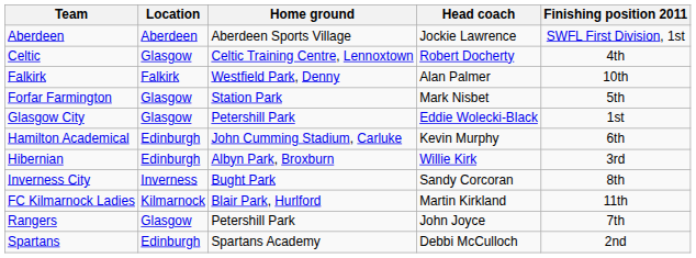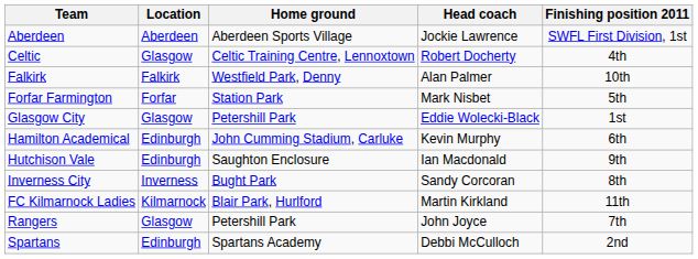Forfar Farmington | Location: Glasgow -> Forfar
- row: Hibernian | Edinburgh | Albyn Park, Broxburn | Willie Kirk | 3rd
+ row: Hutchison Vale | Edinburgh | Saughton Enclosure | Ian Macdonald | 9th
